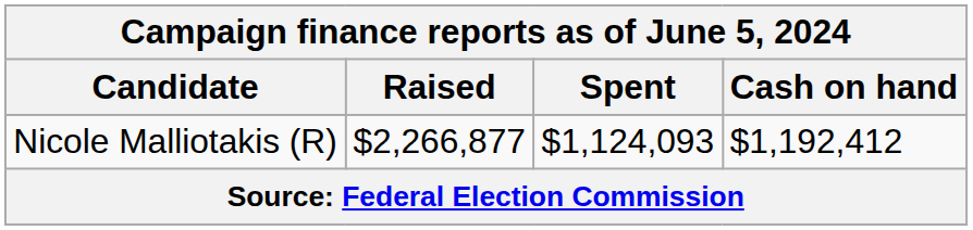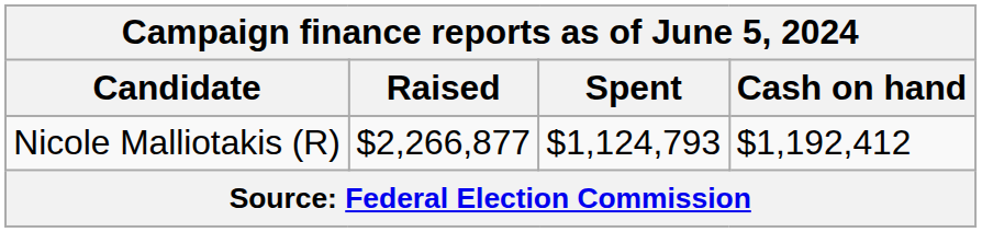Nicole Malliotakis (R) | Spent: $1,124,093 -> $1,124,793
